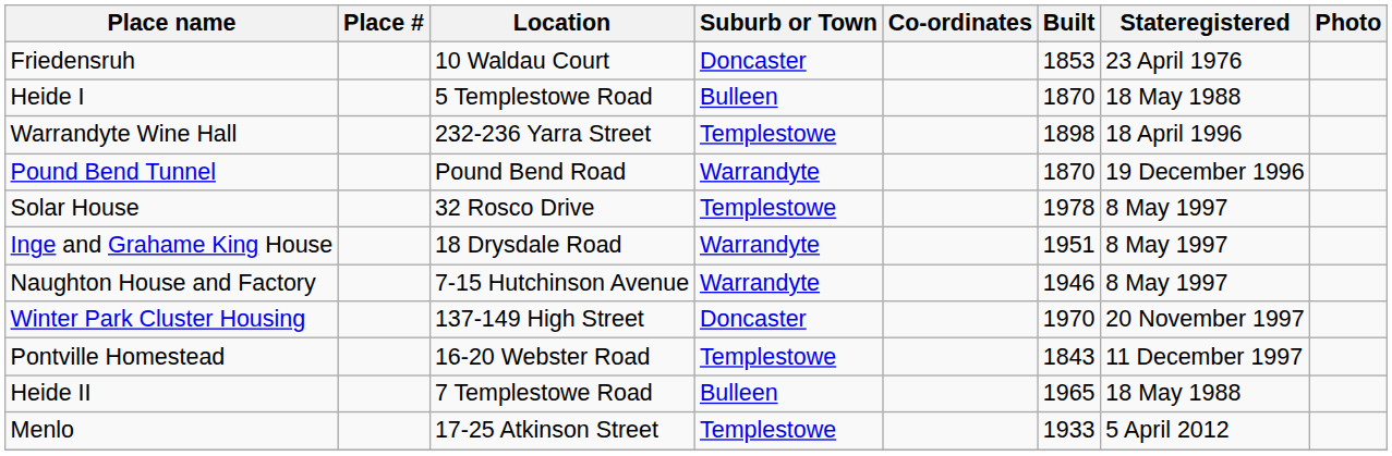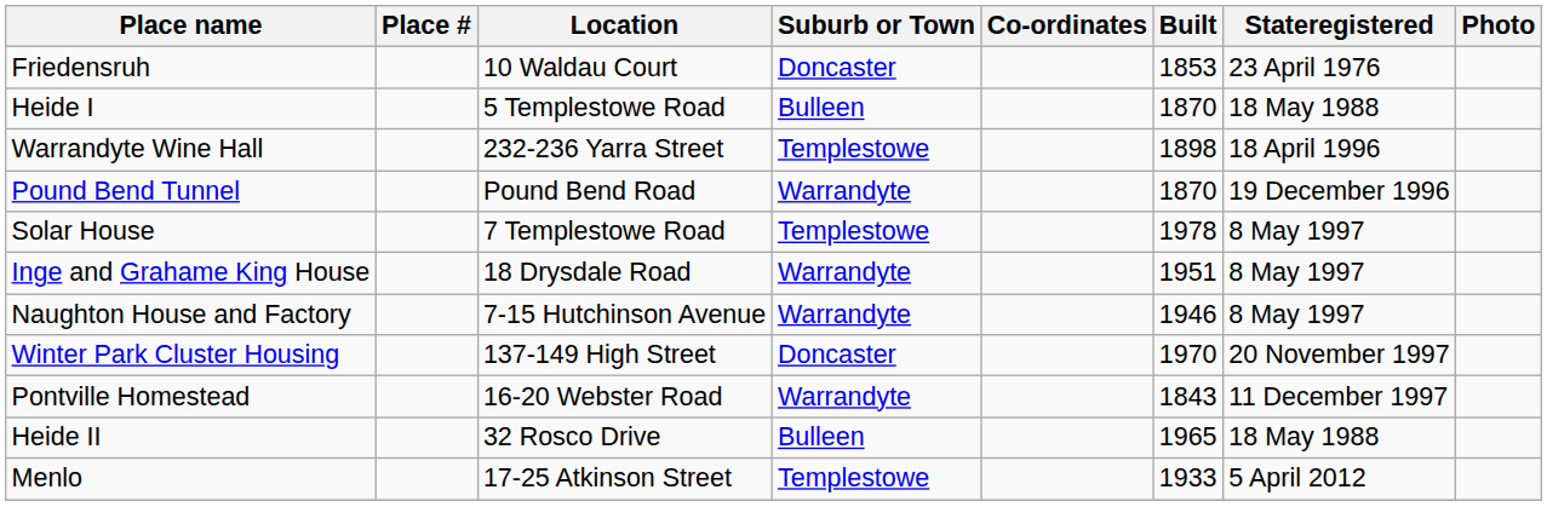Solar House | Location: 32 Rosco Drive -> 7 Templestowe Road
Pontville Homestead | Suburb or Town: Templestowe -> Warrandyte
Heide II | Location: 7 Templestowe Road -> 32 Rosco Drive
